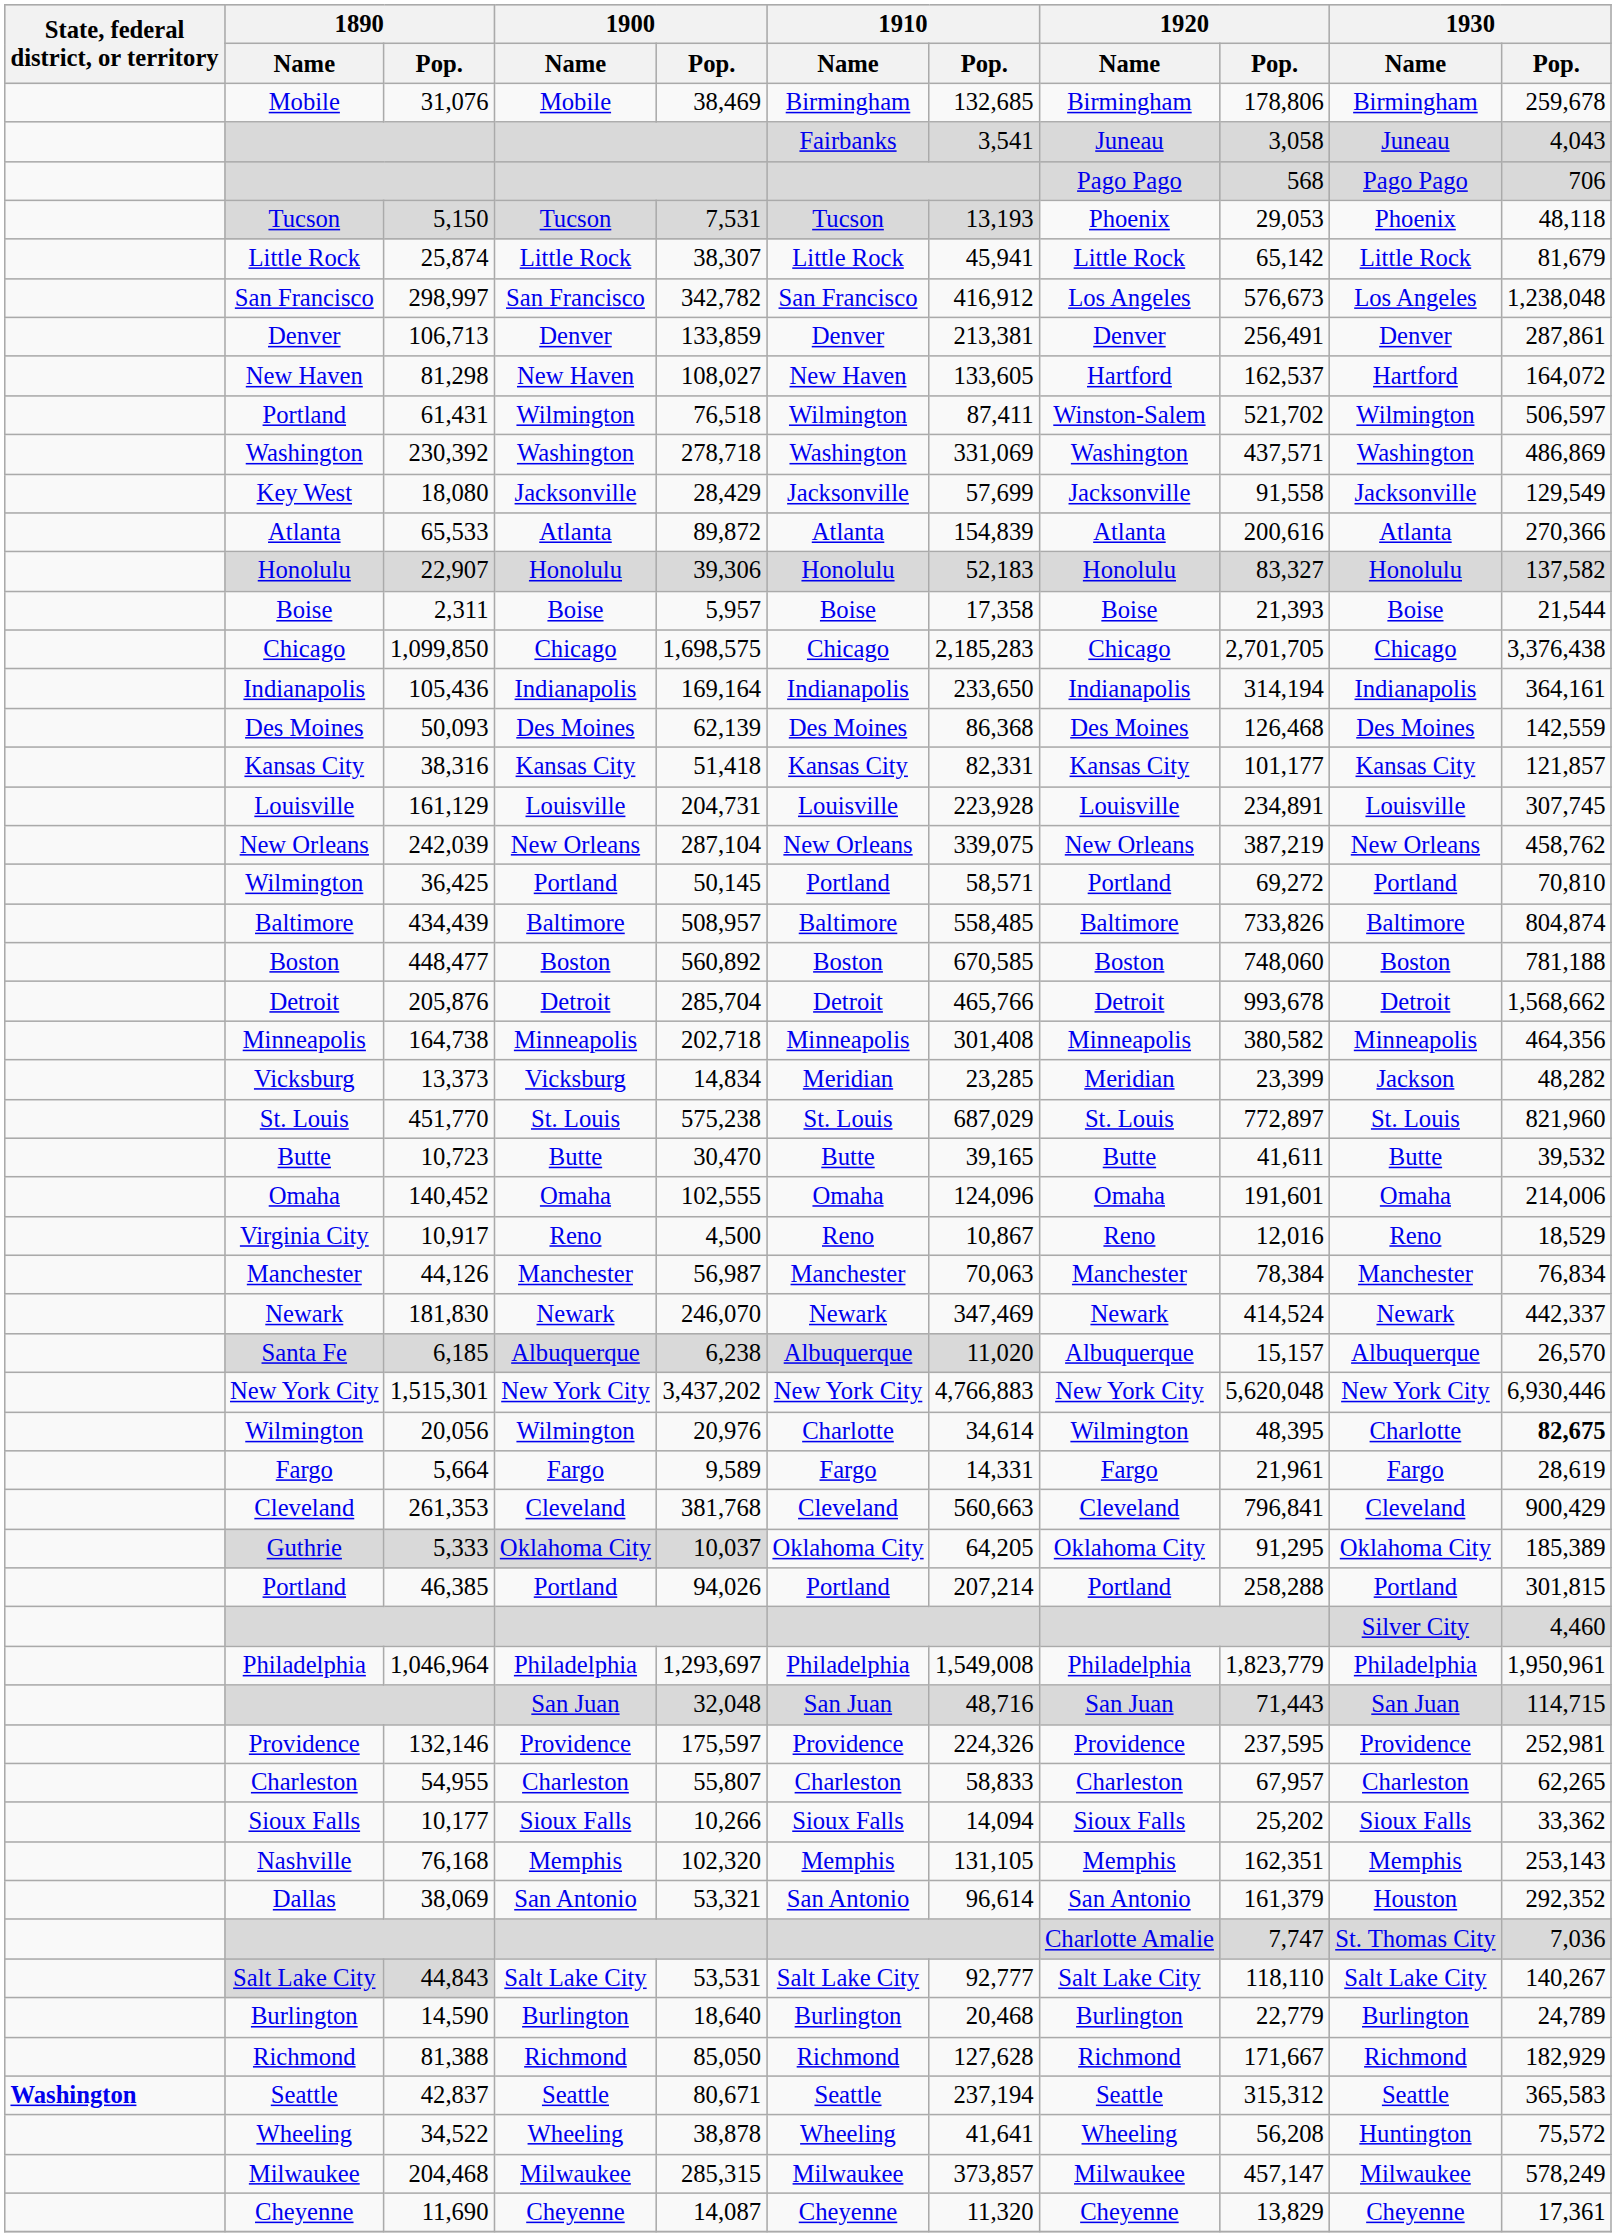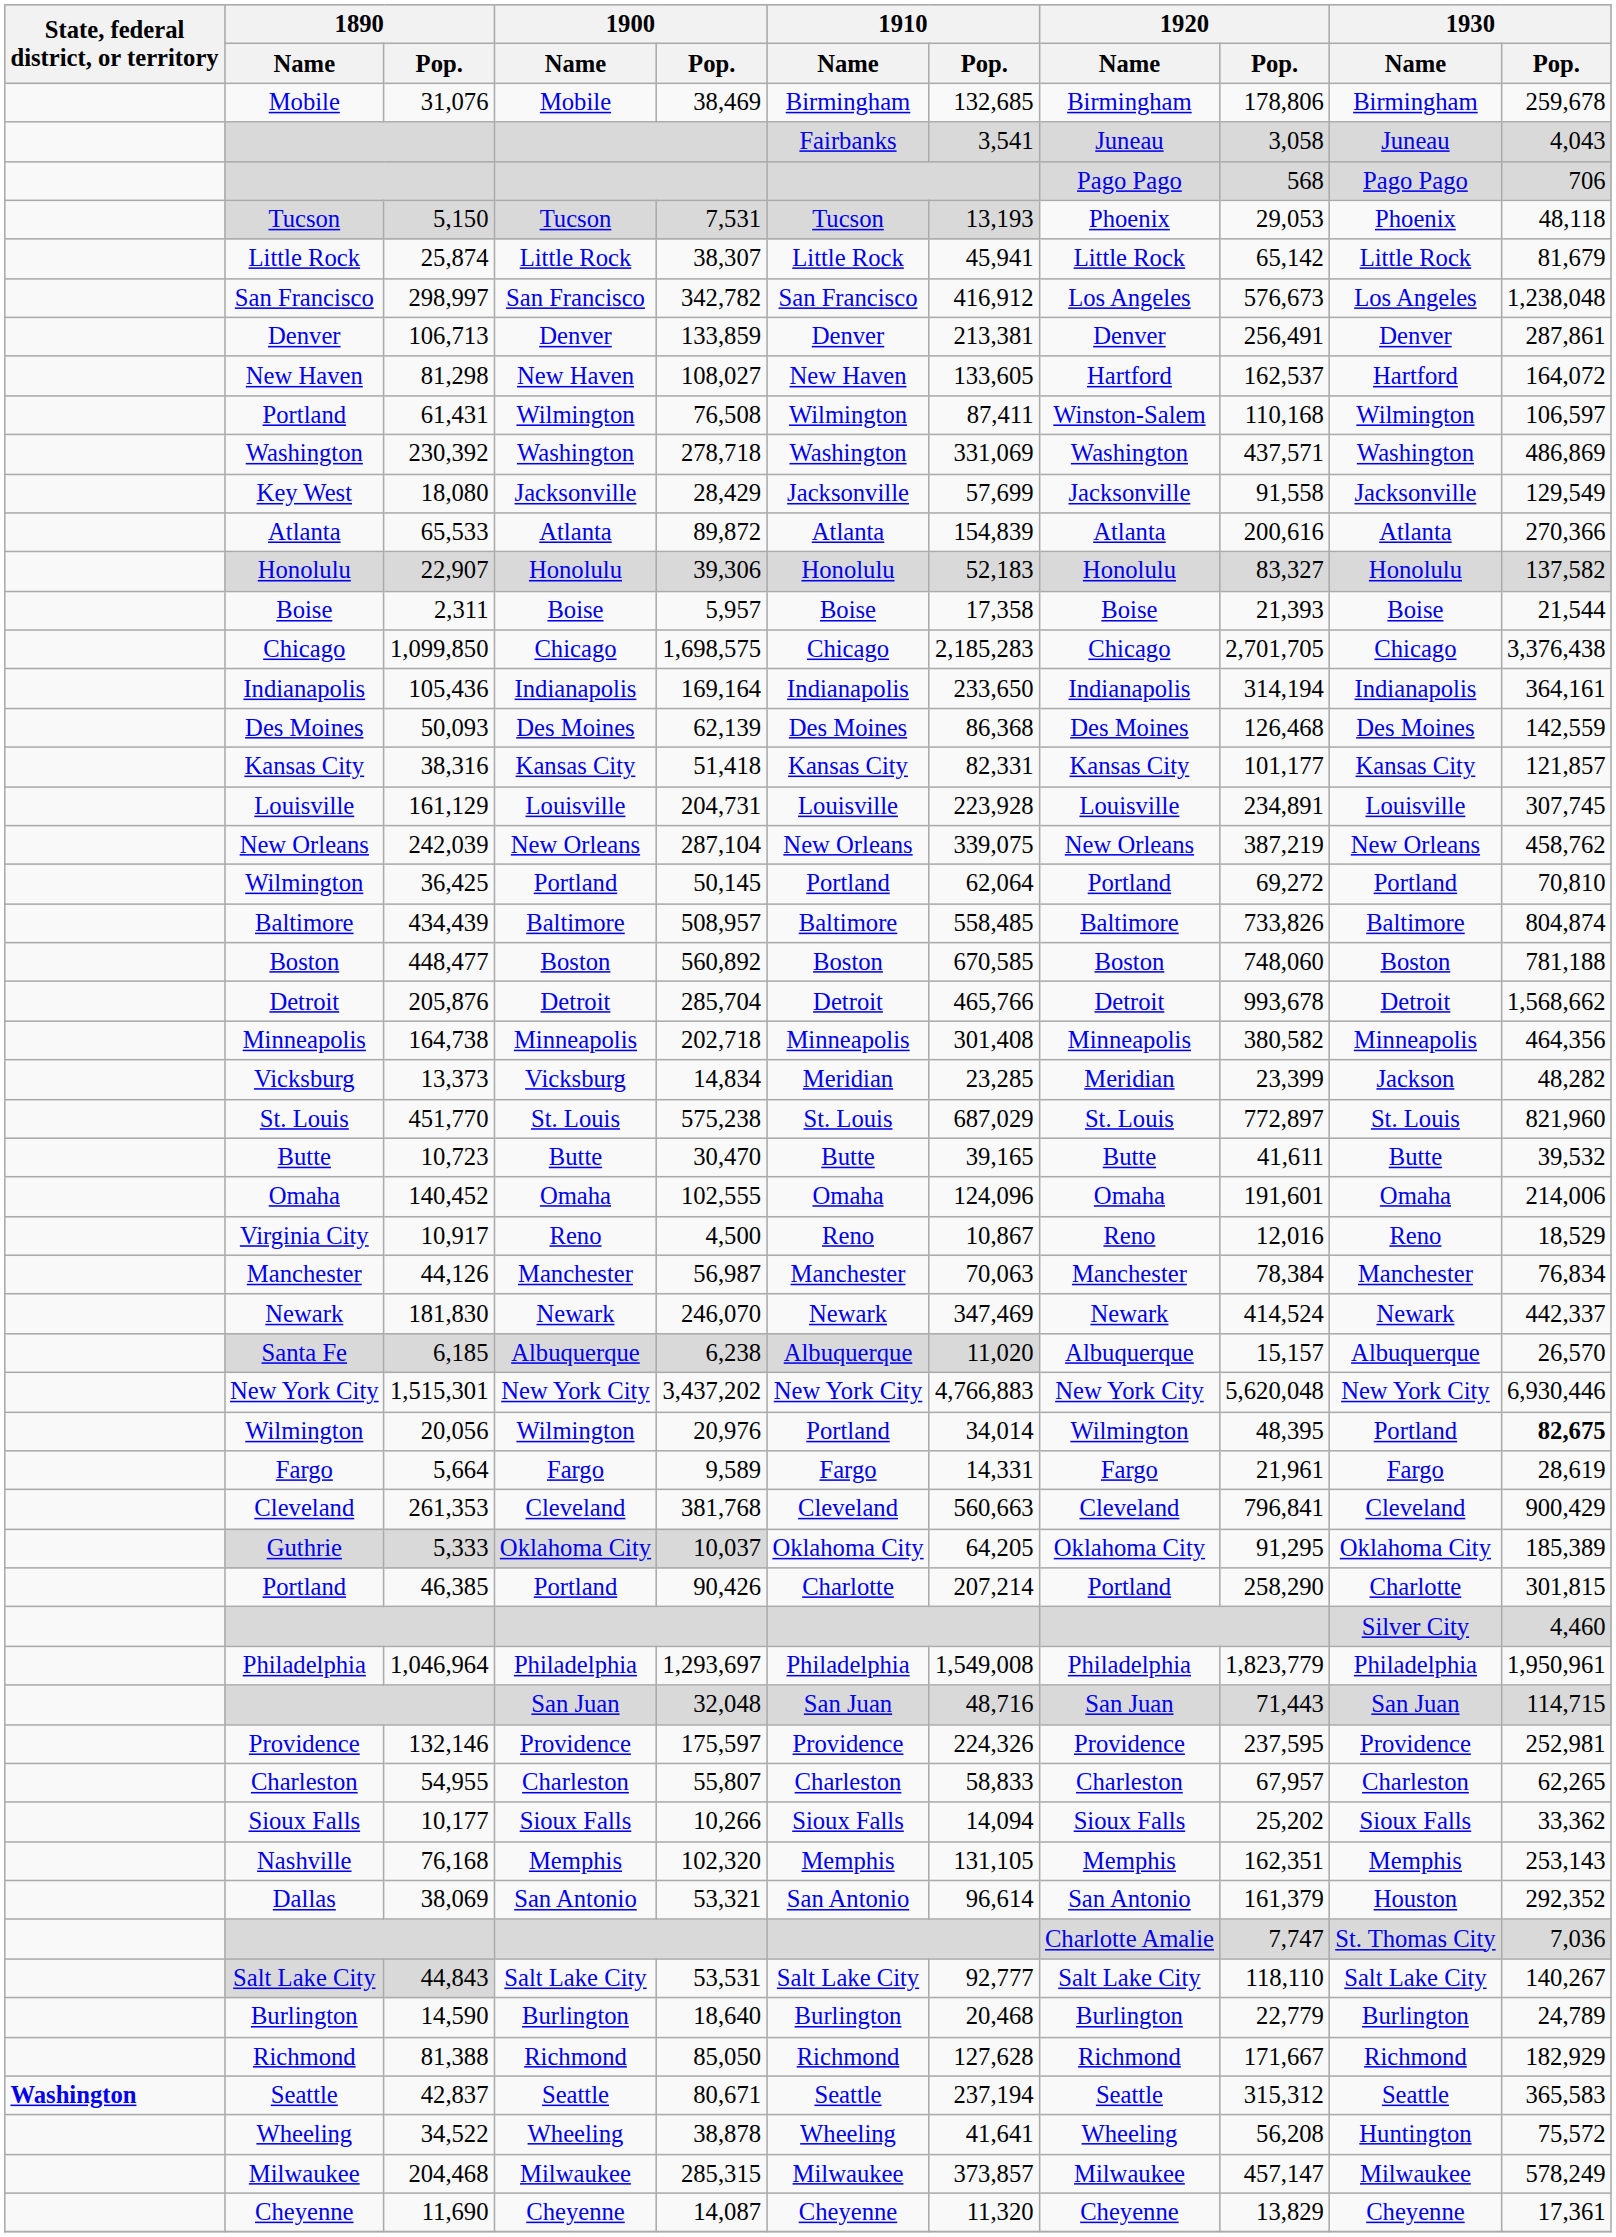61,431 / Wilmington | 1900 / Pop.: 76,518 -> 76,508
61,431 / Wilmington | 1920 / Pop.: 521,702 -> 110,168
61,431 / Wilmington | 1930 / Pop.: 506,597 -> 106,597
36,425 / Portland | 1910 / Pop.: 58,571 -> 62,064
20,056 / Wilmington | 1910 / Name: Charlotte -> Portland
20,056 / Wilmington | 1910 / Pop.: 34,614 -> 34,014
20,056 / Wilmington | 1930 / Name: Charlotte -> Portland
46,385 / Portland | 1900 / Pop.: 94,026 -> 90,426
46,385 / Portland | 1910 / Name: Portland -> Charlotte
46,385 / Portland | 1920 / Pop.: 258,288 -> 258,290
46,385 / Portland | 1930 / Name: Portland -> Charlotte
